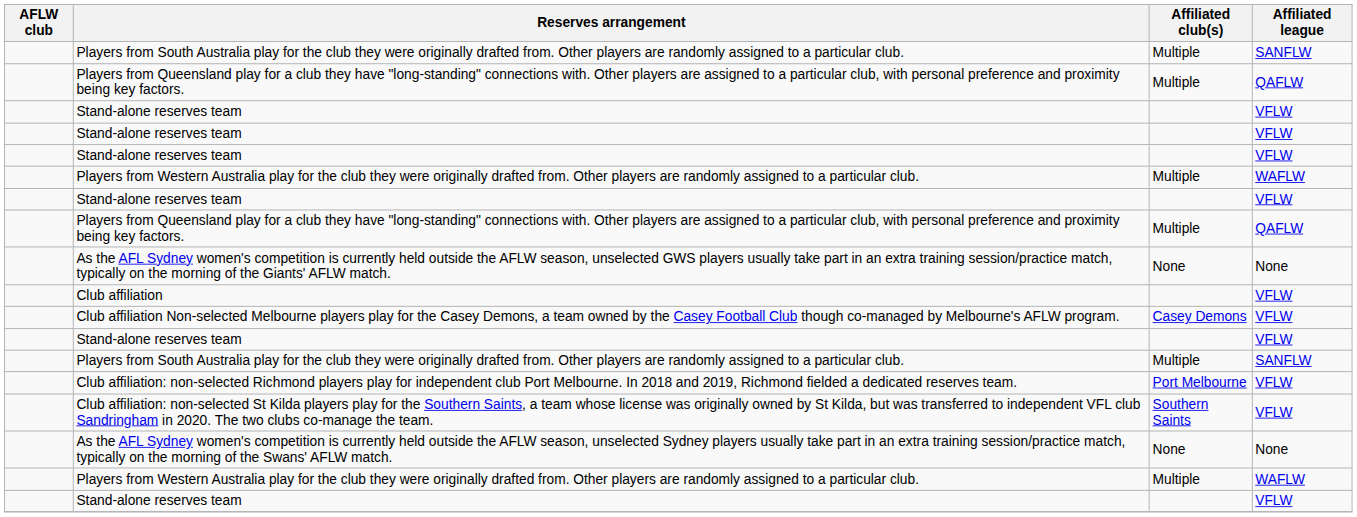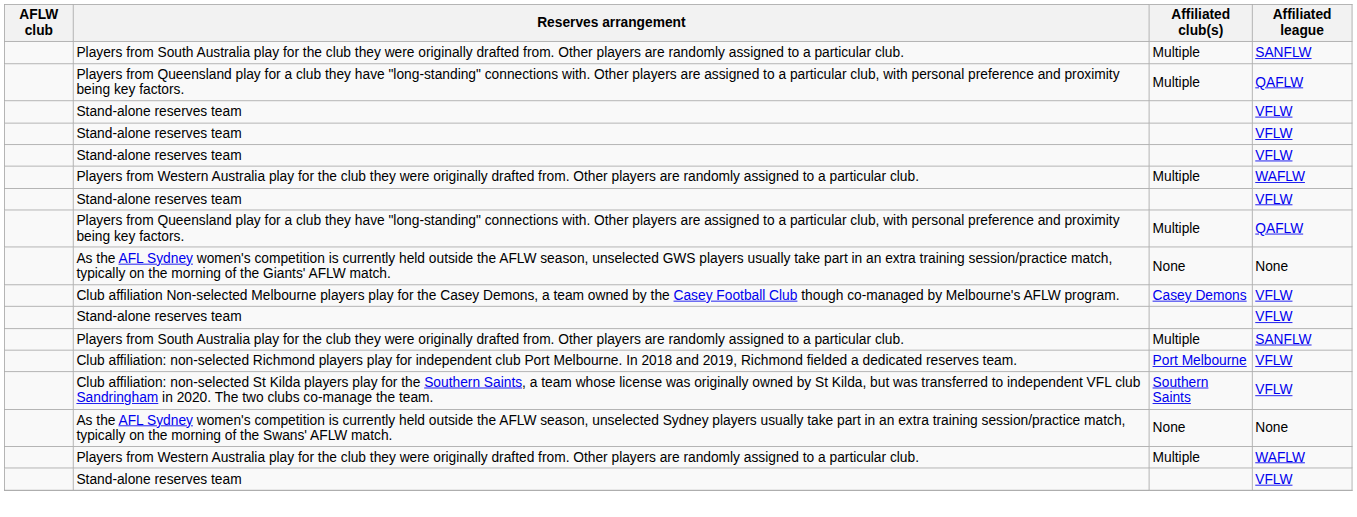- row: Club affiliation | VFLW
